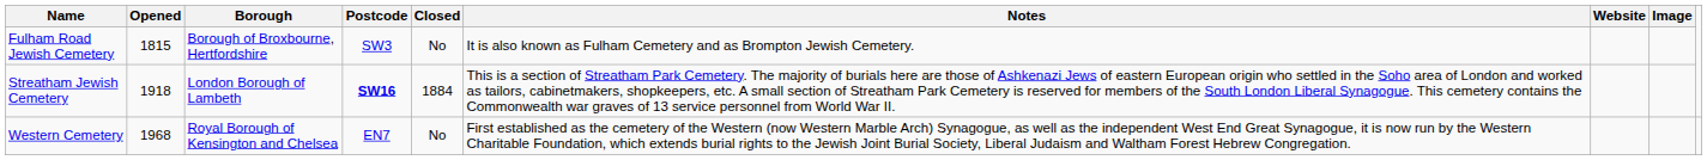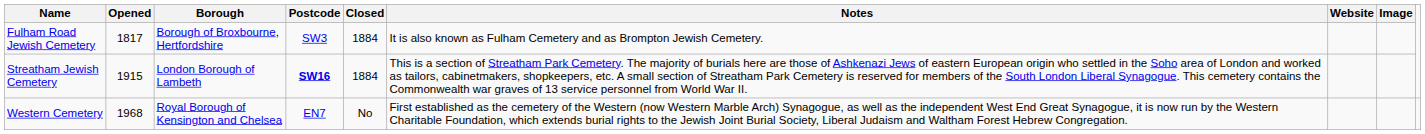Fulham Road Jewish Cemetery | Opened: 1815 -> 1817
Fulham Road Jewish Cemetery | Closed: No -> 1884
Streatham Jewish Cemetery | Opened: 1918 -> 1915
